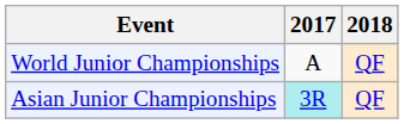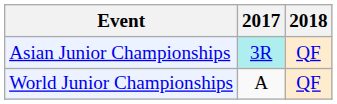rows swapped: Asian Junior Championships <-> World Junior Championships
